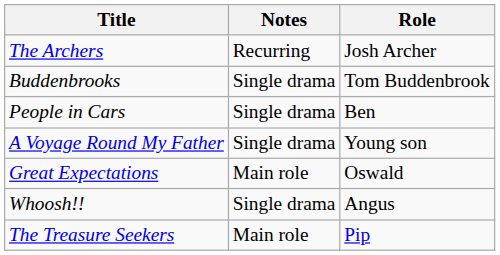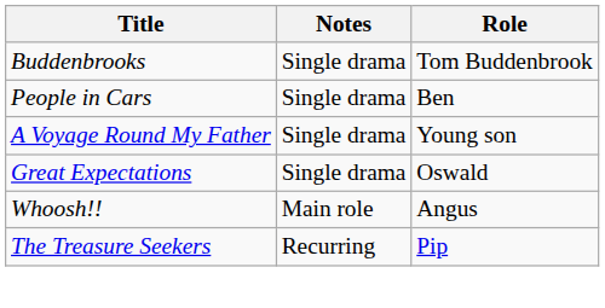- row: The Archers | Recurring | Josh Archer
Great Expectations | Notes: Main role -> Single drama
Whoosh!! | Notes: Single drama -> Main role
The Treasure Seekers | Notes: Main role -> Recurring
